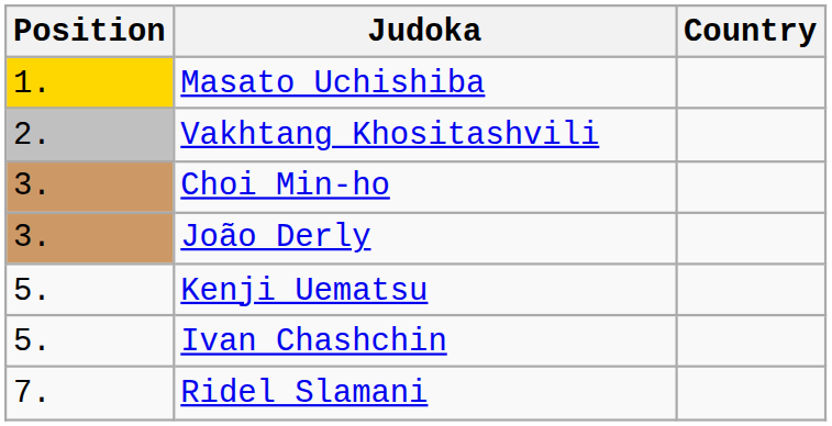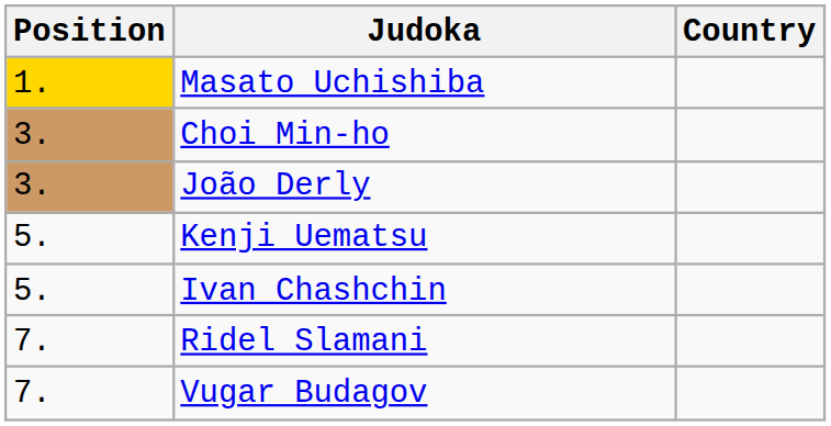- row: 2. | Vakhtang Khositashvili
+ row: 7. | Vugar Budagov
